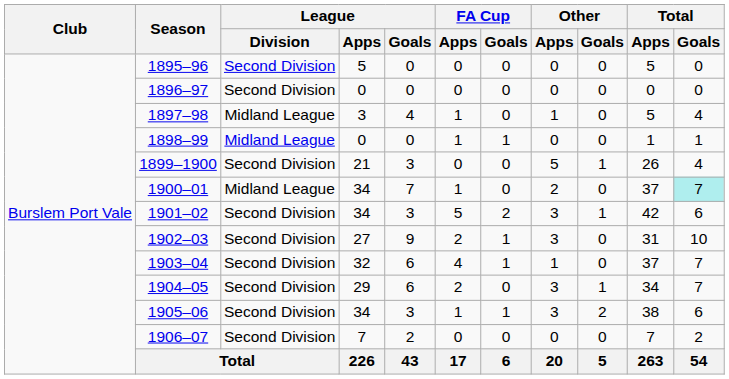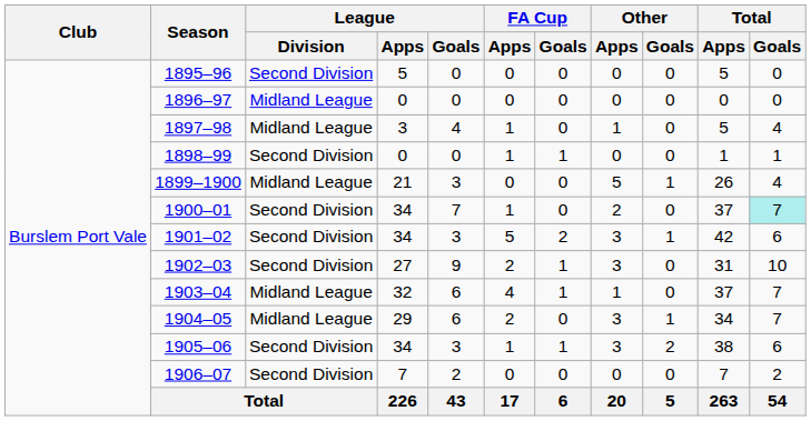1896–97 | League / Division: Second Division -> Midland League
1898–99 | League / Division: Midland League -> Second Division
1899–1900 | League / Division: Second Division -> Midland League
1900–01 | League / Division: Midland League -> Second Division
1903–04 | League / Division: Second Division -> Midland League
1904–05 | League / Division: Second Division -> Midland League
